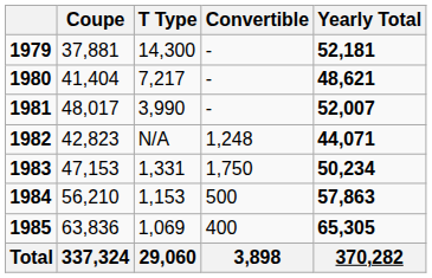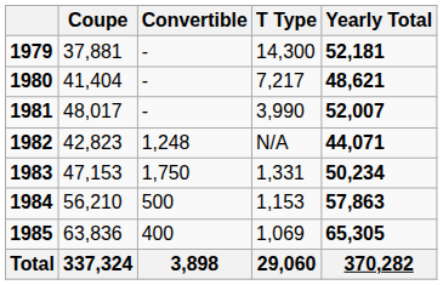columns swapped: T Type <-> Convertible
